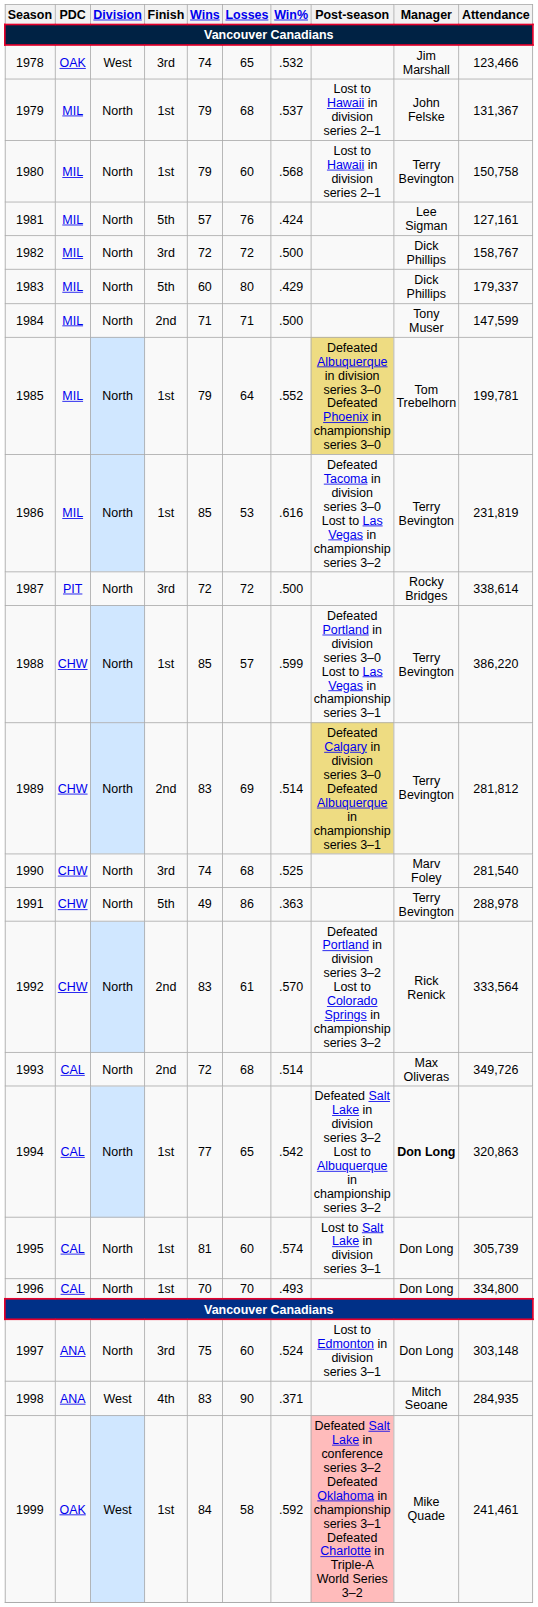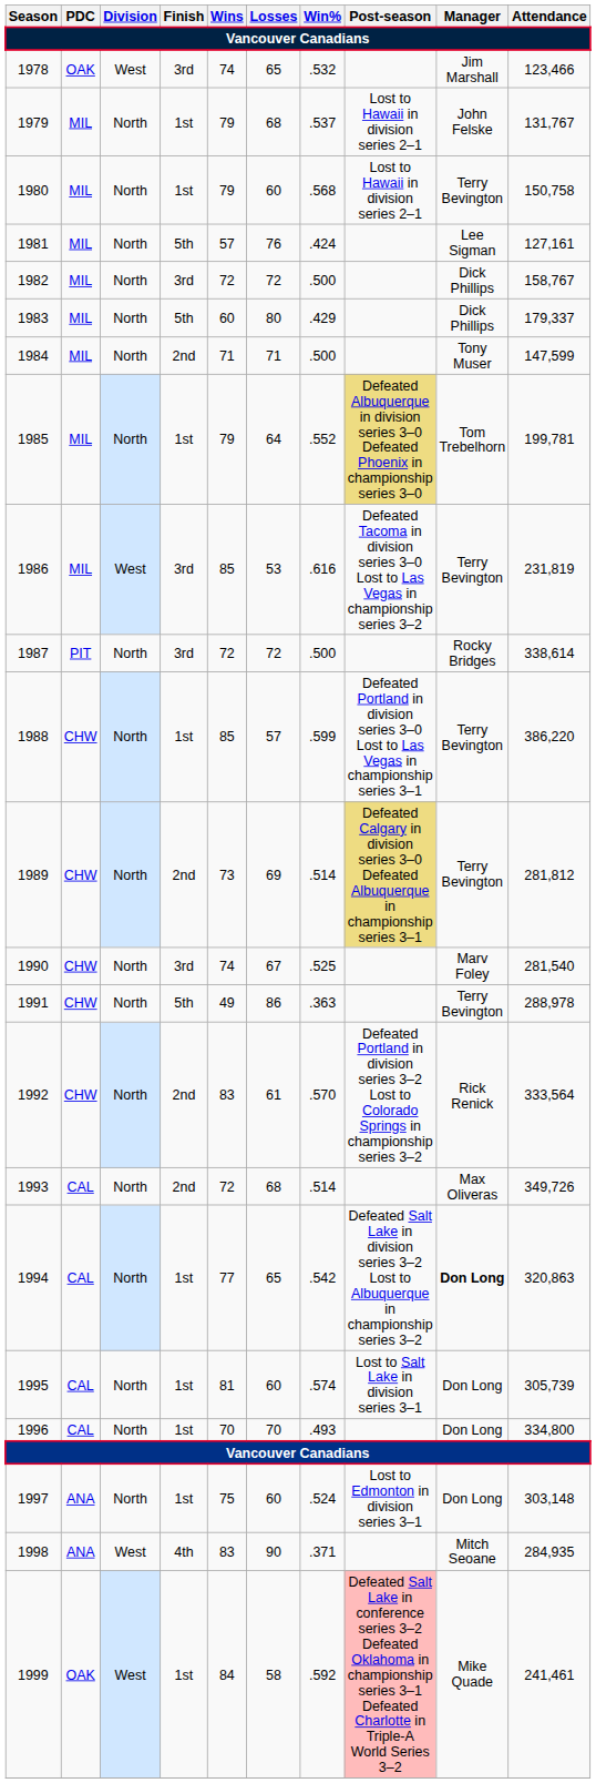1979 | Attendance: 131,367 -> 131,767
1986 | Division: North -> West
1986 | Finish: 1st -> 3rd
1989 | Wins: 83 -> 73
1990 | Losses: 68 -> 67
1997 | Finish: 3rd -> 1st
